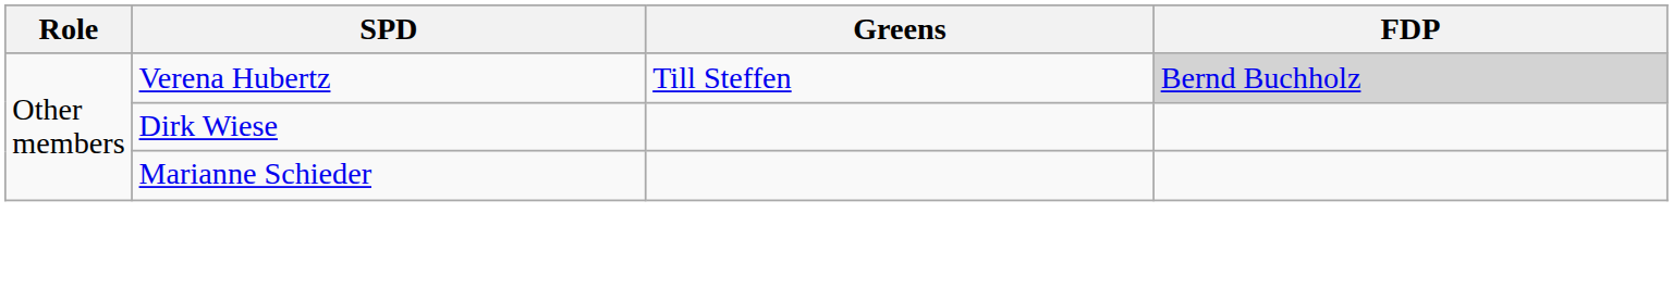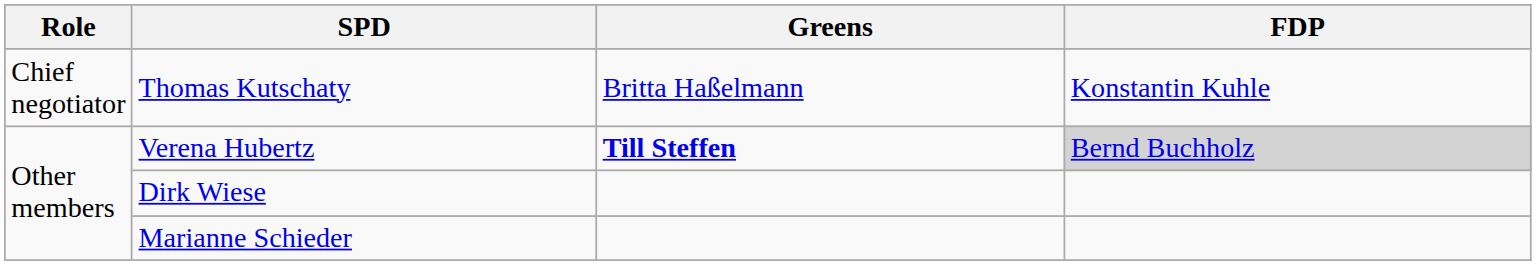+ row: Chief negotiator | Thomas Kutschaty | Britta Haßelmann | Konstantin Kuhle
Verena Hubertz | Greens: normal -> bold
